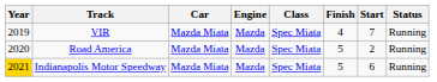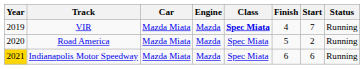VIR | Class: normal -> bold
Indianapolis Motor Speedway | Finish: 5 -> 6
